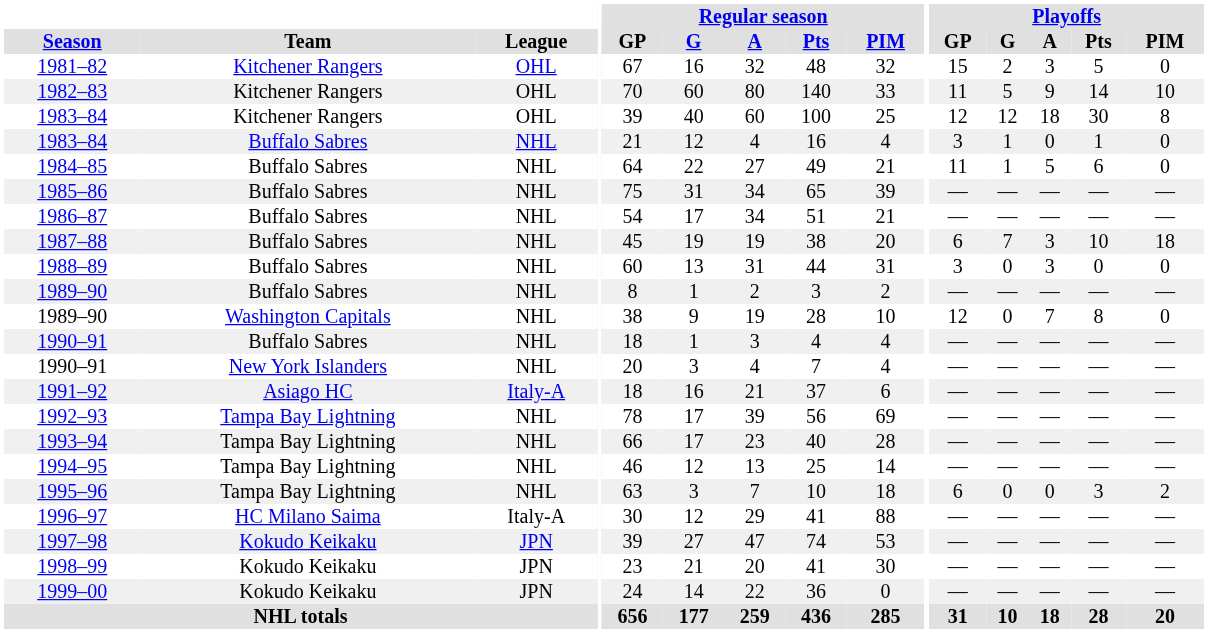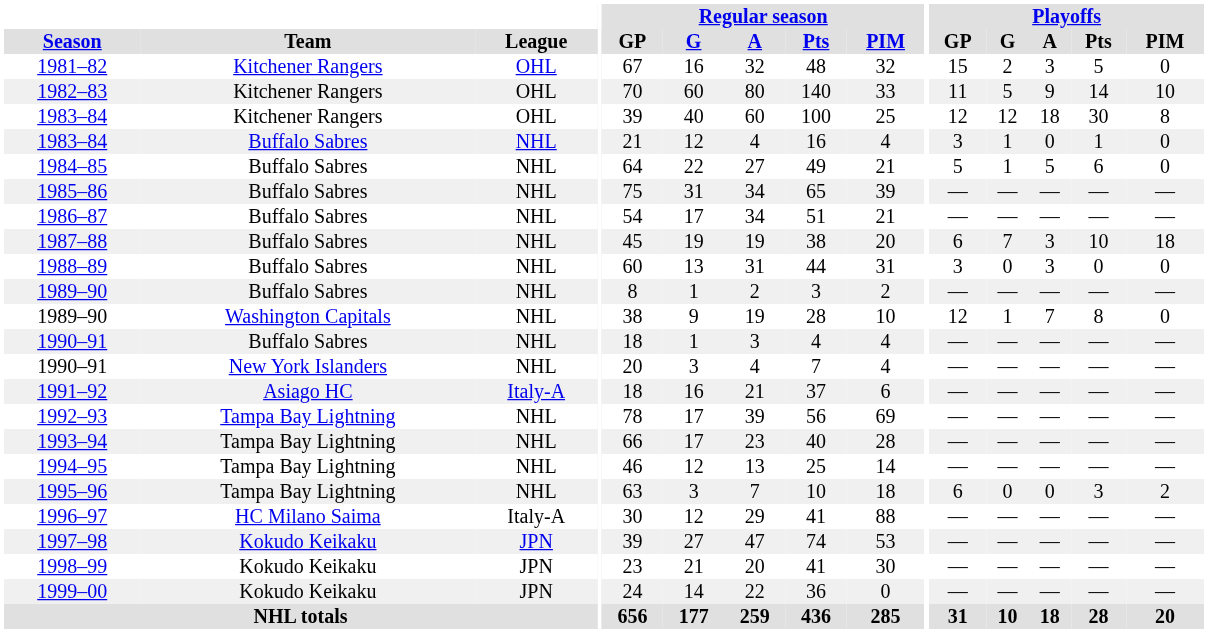1984–85 | Playoffs / GP: 11 -> 5
1989–90 / Washington Capitals | Playoffs / G: 0 -> 1
